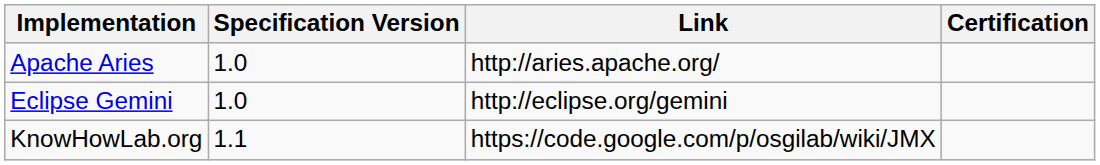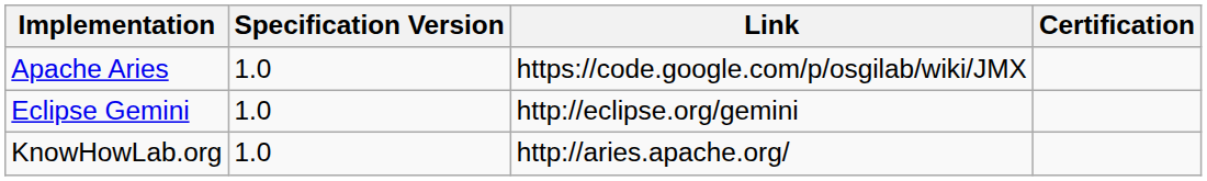Apache Aries | Link: http://aries.apache.org/ -> https://code.google.com/p/osgilab/wiki/JMX
KnowHowLab.org | Specification Version: 1.1 -> 1.0
KnowHowLab.org | Link: https://code.google.com/p/osgilab/wiki/JMX -> http://aries.apache.org/
